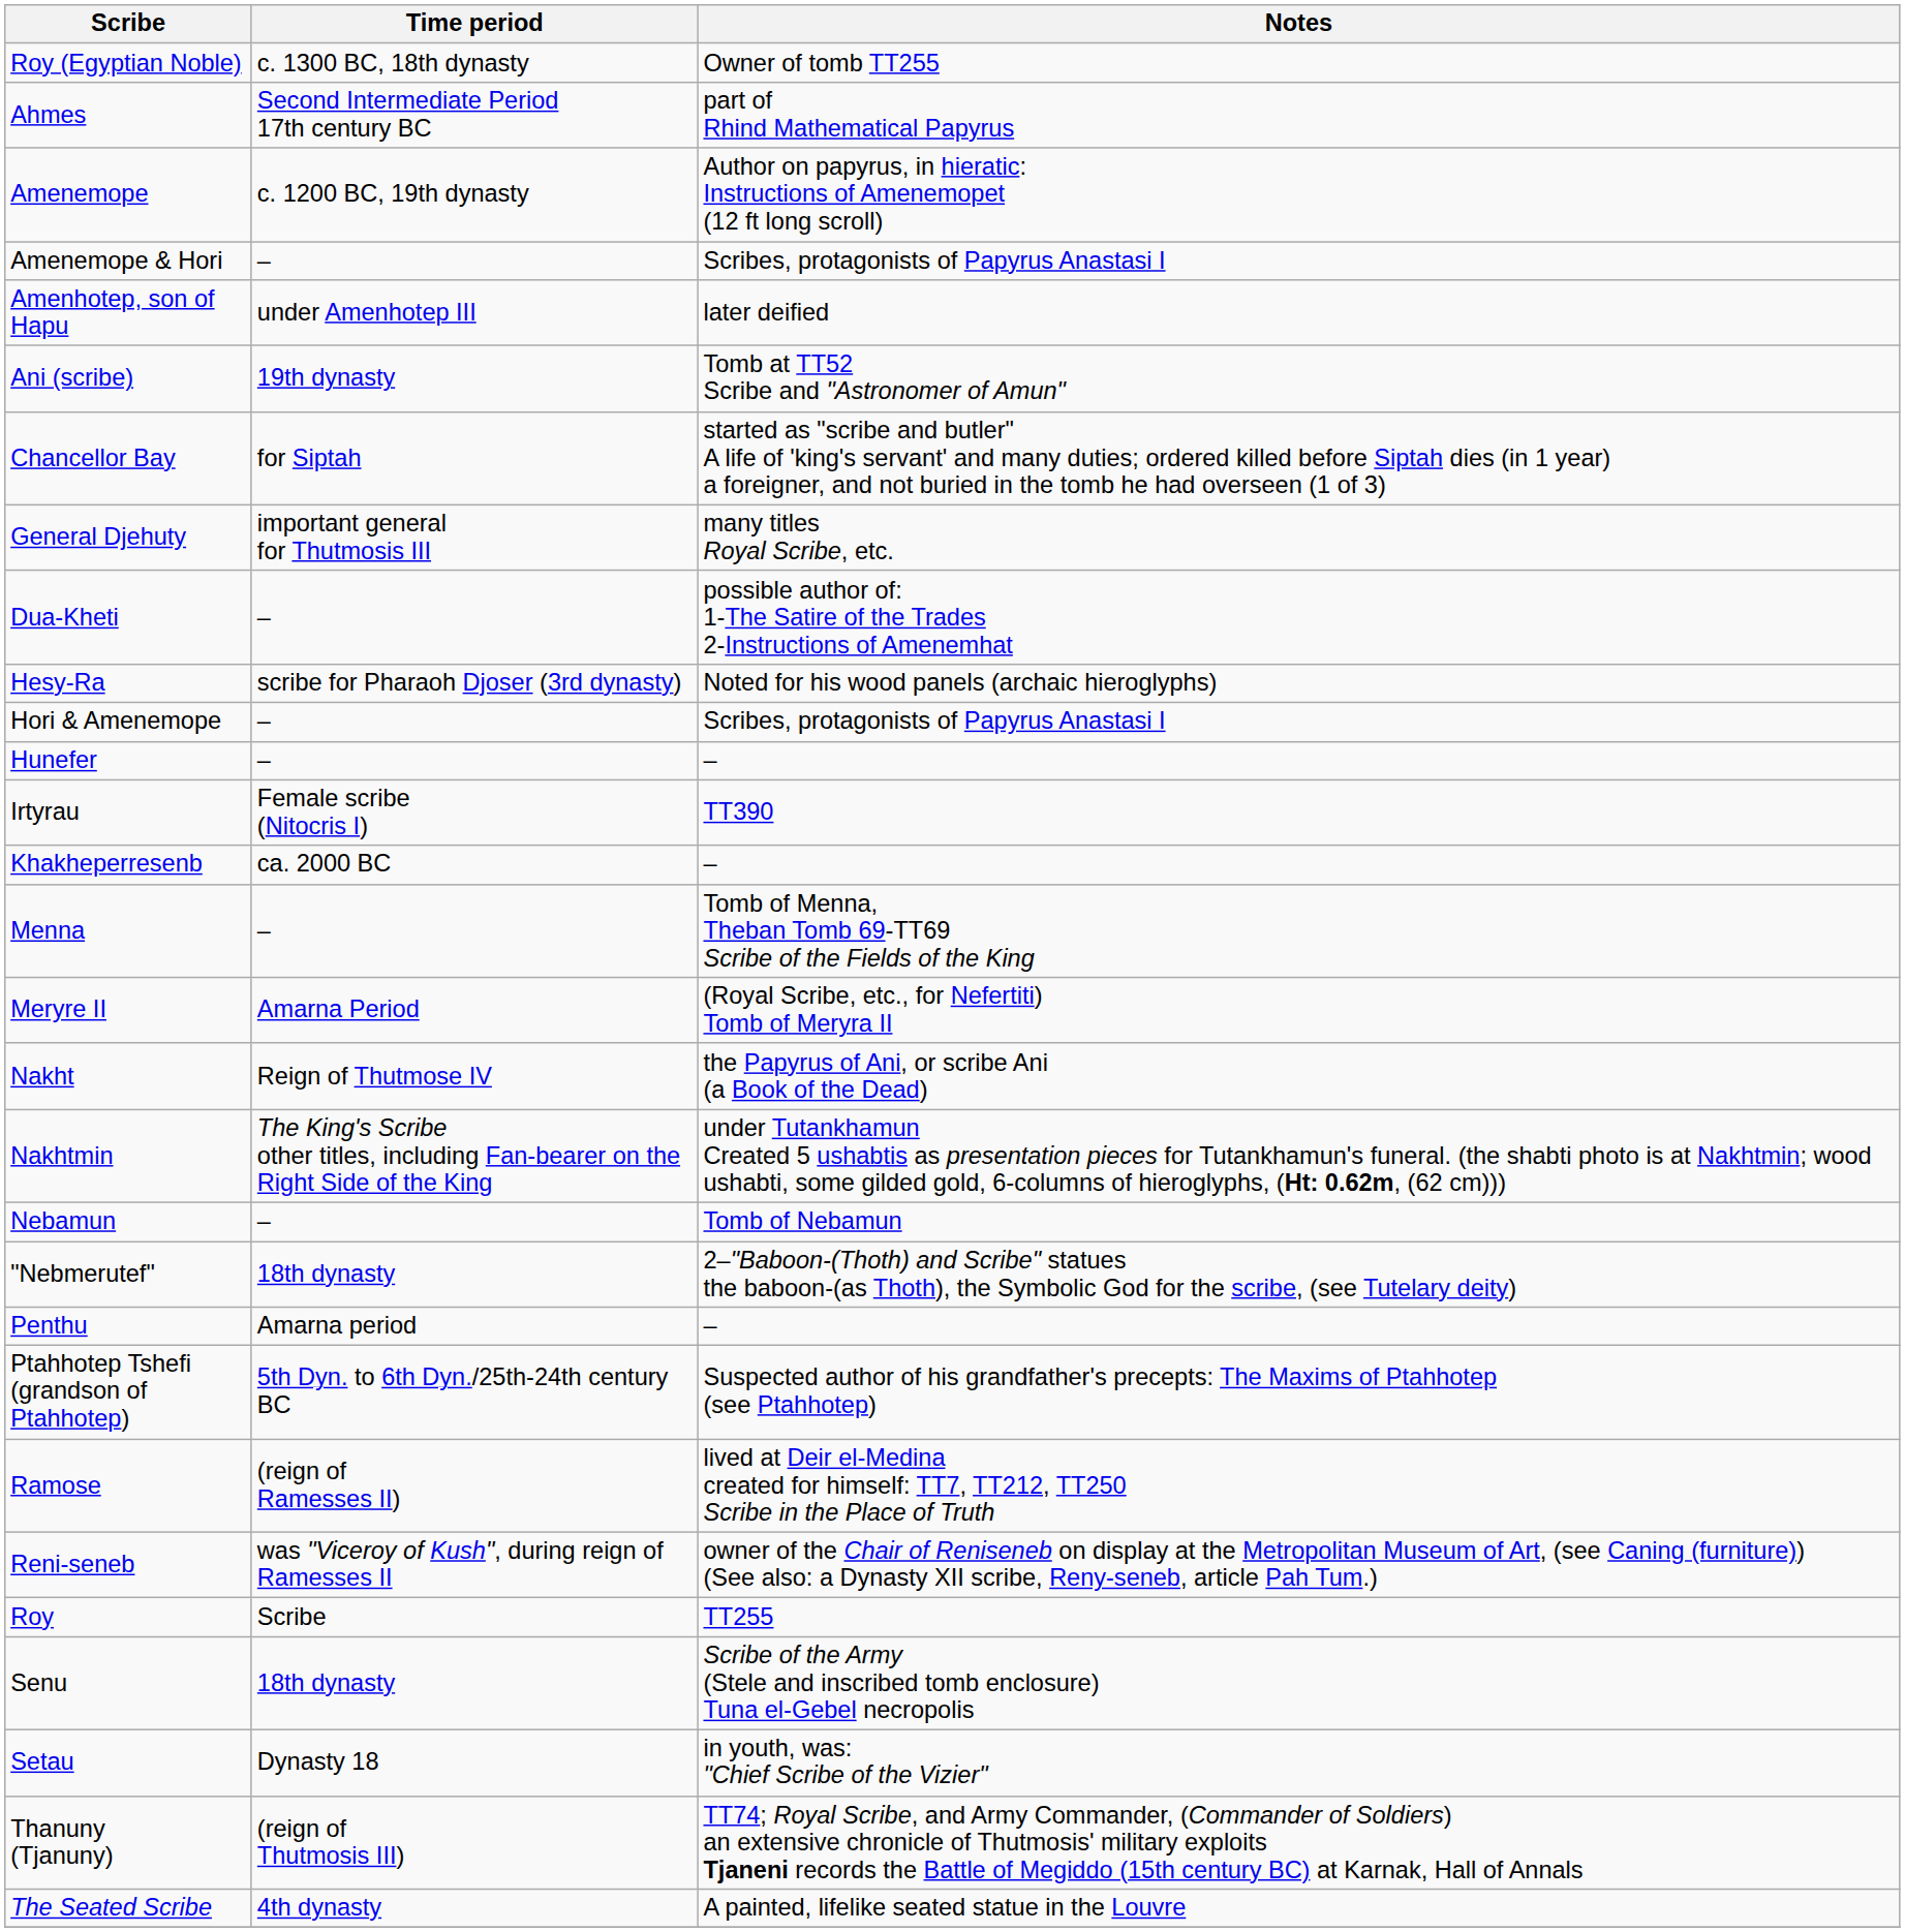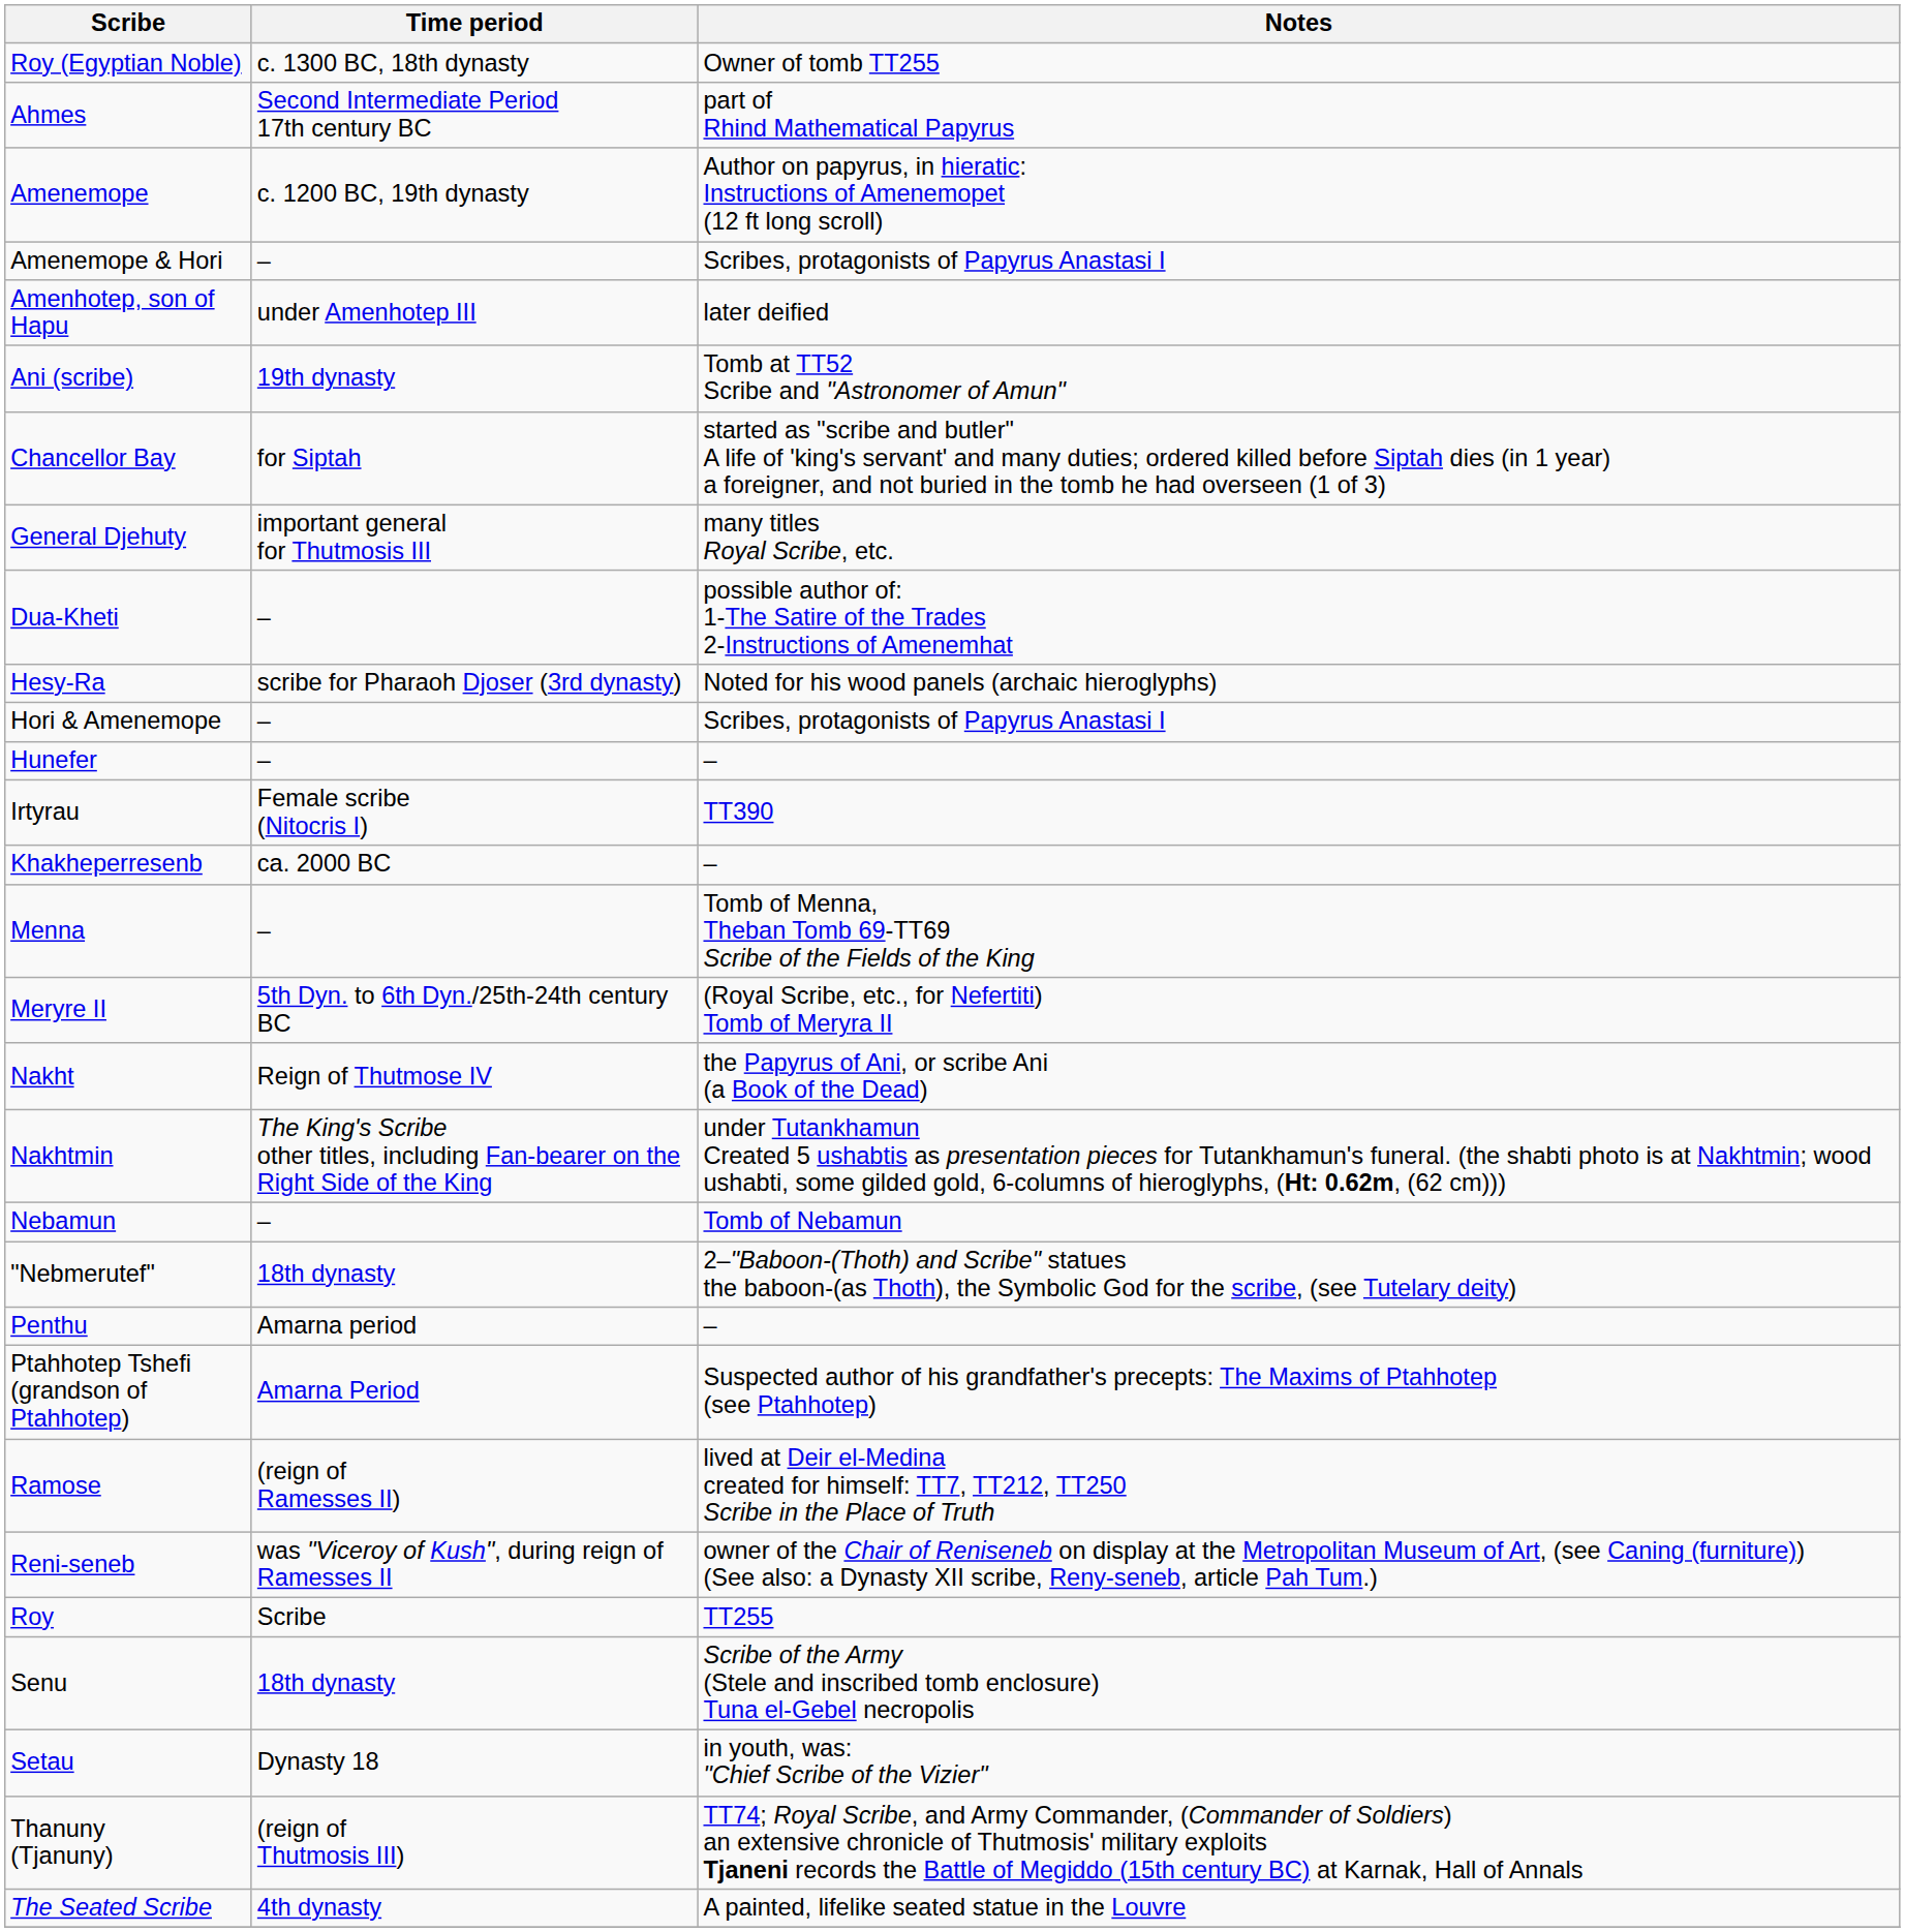Meryre II | Time period: Amarna Period -> 5th Dyn. to 6th Dyn./25th-24th century BC
Ptahhotep Tshefi (grandson of Ptahhotep) | Time period: 5th Dyn. to 6th Dyn./25th-24th century BC -> Amarna Period
